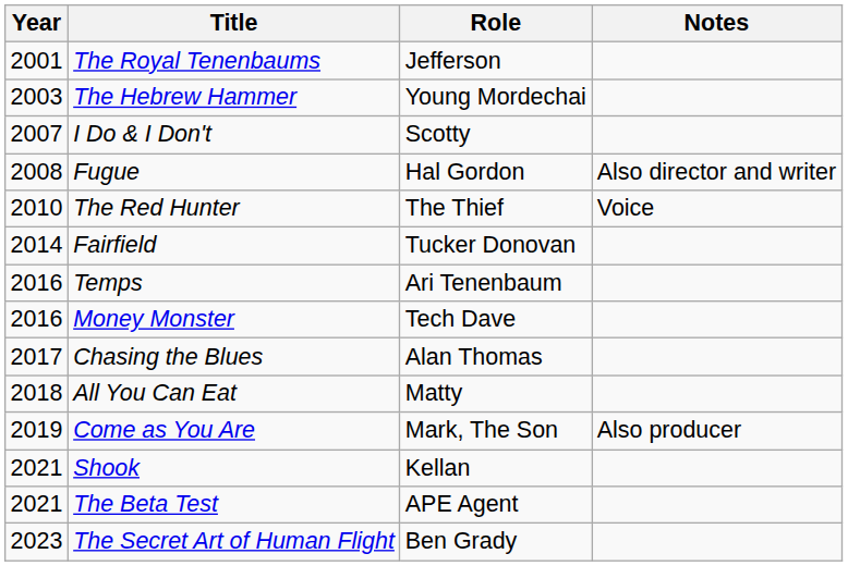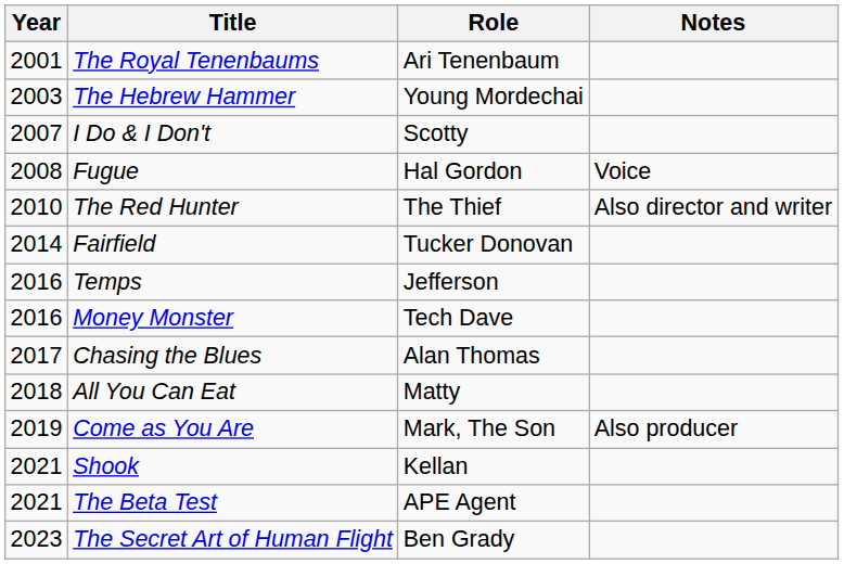The Royal Tenenbaums | Role: Jefferson -> Ari Tenenbaum
Fugue | Notes: Also director and writer -> Voice
The Red Hunter | Notes: Voice -> Also director and writer
Temps | Role: Ari Tenenbaum -> Jefferson
